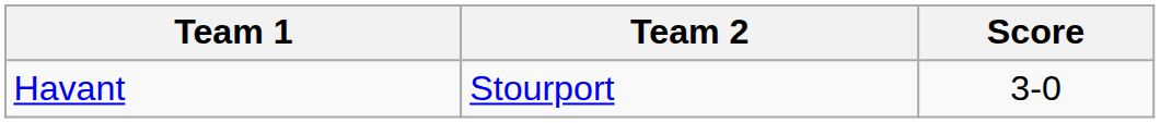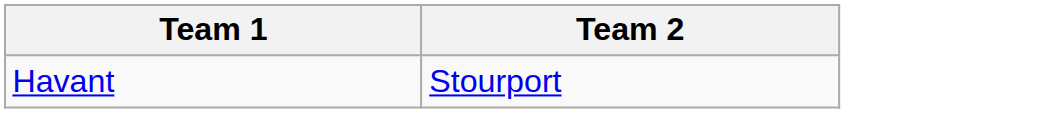- column: Score | 3-0
